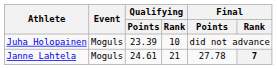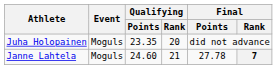Juha Holopainen | Qualifying / Points: 23.39 -> 23.35
Juha Holopainen | Qualifying / Rank: 10 -> 20
Janne Lahtela | Qualifying / Points: 24.61 -> 24.60
